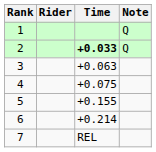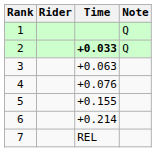4 | Time: +0.075 -> +0.076
